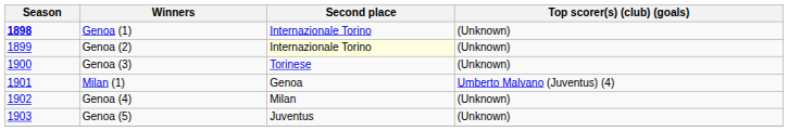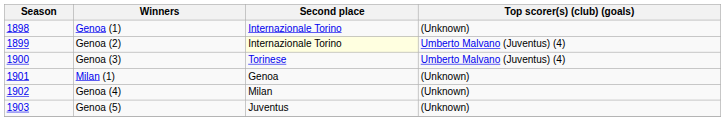Genoa (1) | Season: bold -> normal
Genoa (2) | Top scorer(s) (club) (goals): (Unknown) -> Umberto Malvano (Juventus) (4)
Genoa (3) | Top scorer(s) (club) (goals): (Unknown) -> Umberto Malvano (Juventus) (4)
Milan (1) | Top scorer(s) (club) (goals): Umberto Malvano (Juventus) (4) -> (Unknown)
